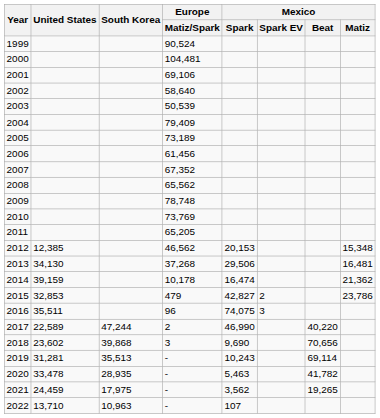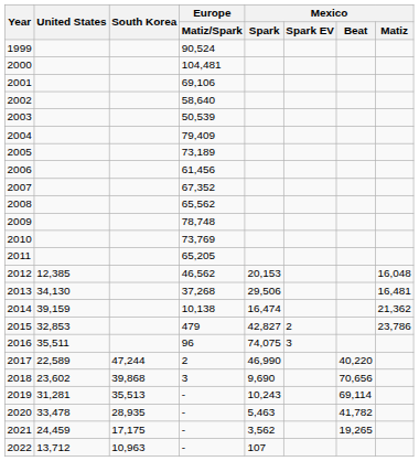2012 | Mexico / Matiz: 15,348 -> 16,048
2014 | Europe / Matiz/Spark: 10,178 -> 10,138
2021 | South Korea: 17,975 -> 17,175
2022 | United States: 13,710 -> 13,712
